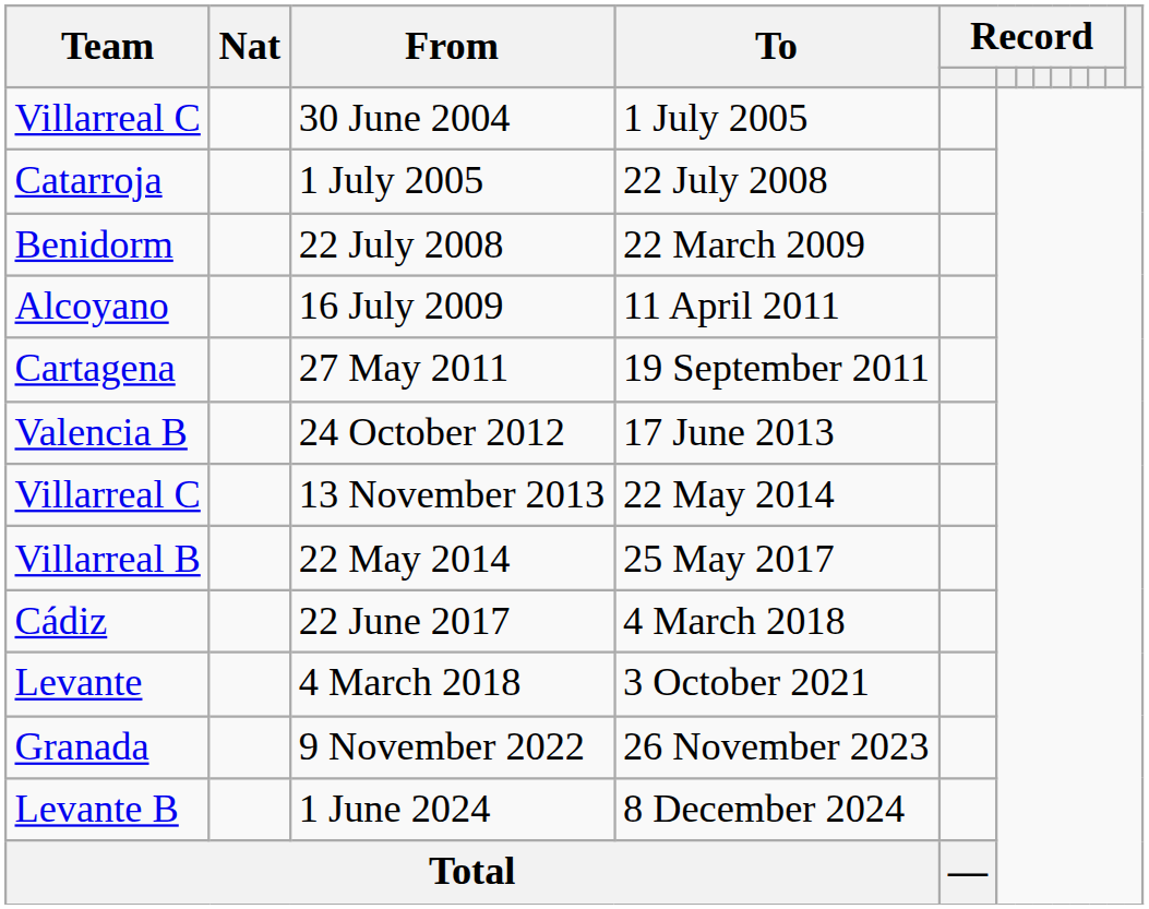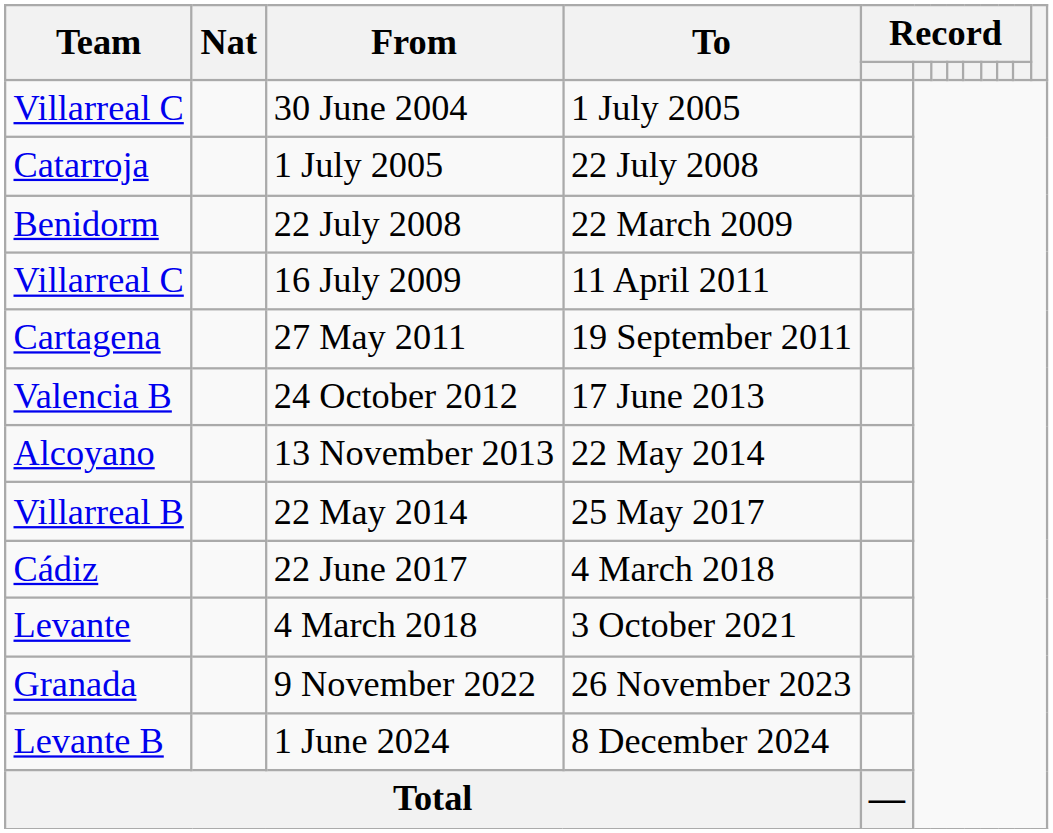16 July 2009 | Team: Alcoyano -> Villarreal C
13 November 2013 | Team: Villarreal C -> Alcoyano
